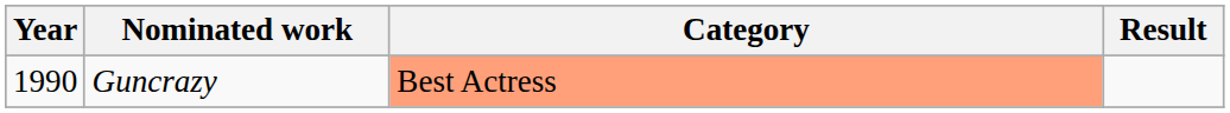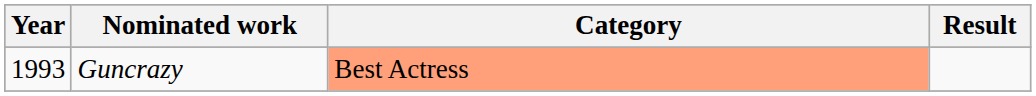Guncrazy | Year: 1990 -> 1993
